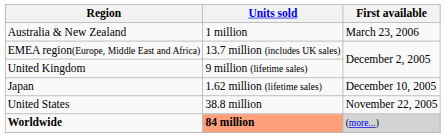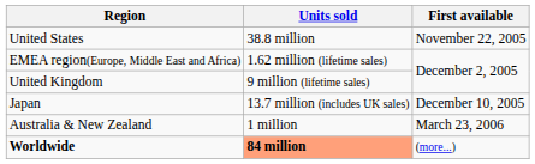rows swapped: United States <-> Australia & New Zealand
EMEA region(Europe, Middle East and Africa) | Units sold: 13.7 million (includes UK sales) -> 1.62 million (lifetime sales)
Japan | Units sold: 1.62 million (lifetime sales) -> 13.7 million (includes UK sales)
Worldwide | First available: lightgrey background -> no background
